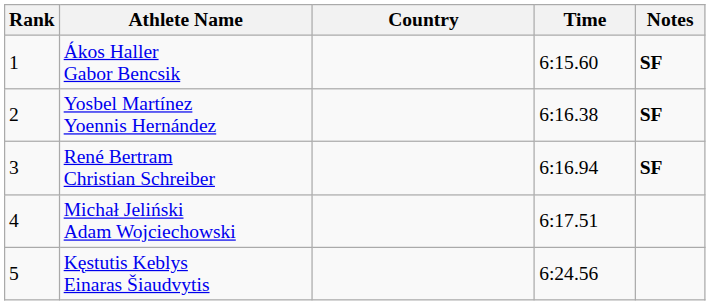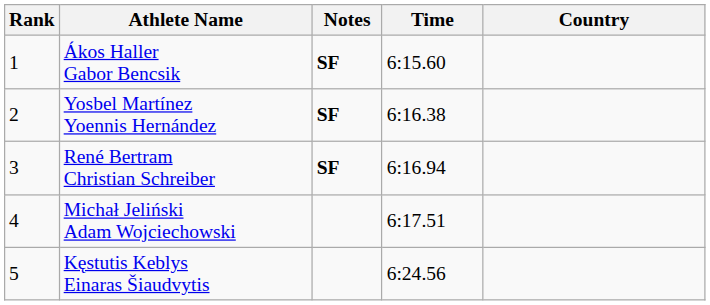columns swapped: Country <-> Notes
